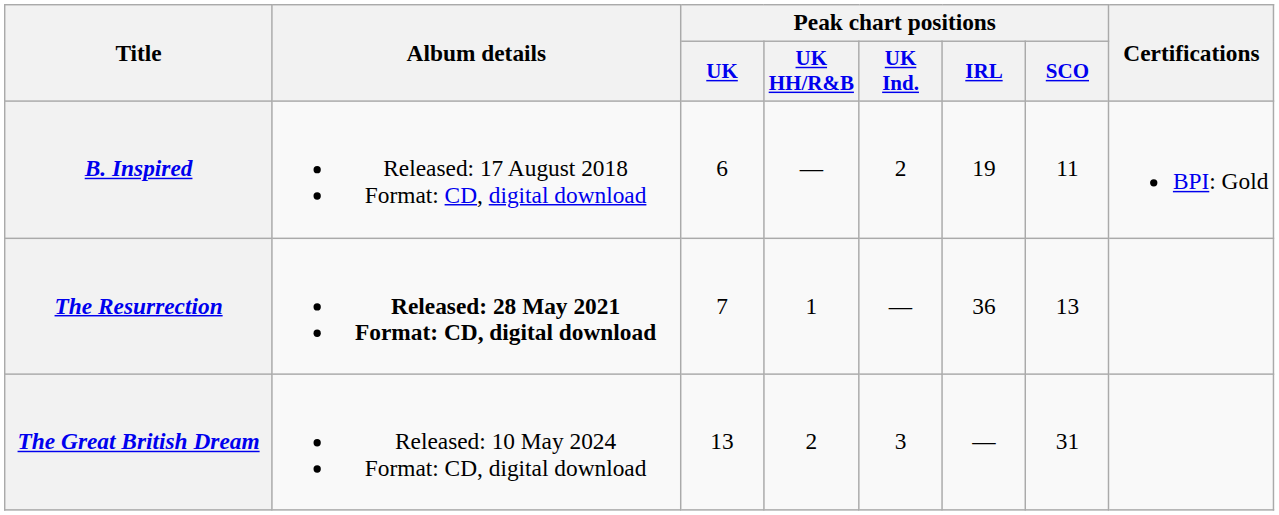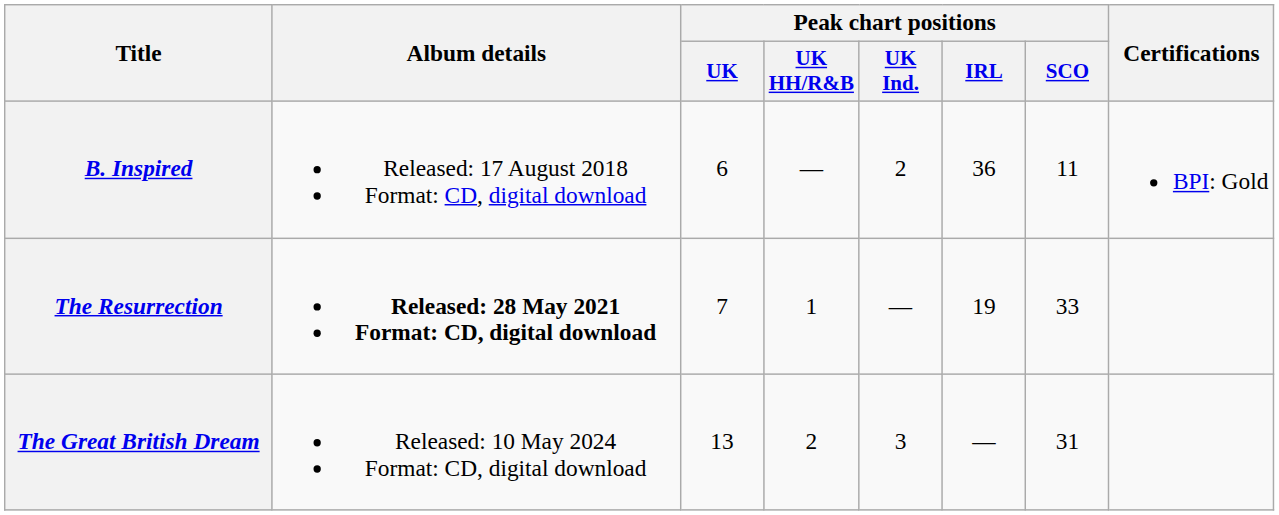B. Inspired | Peak chart positions / IRL: 19 -> 36
The Resurrection | Peak chart positions / IRL: 36 -> 19
The Resurrection | Peak chart positions / SCO: 13 -> 33
